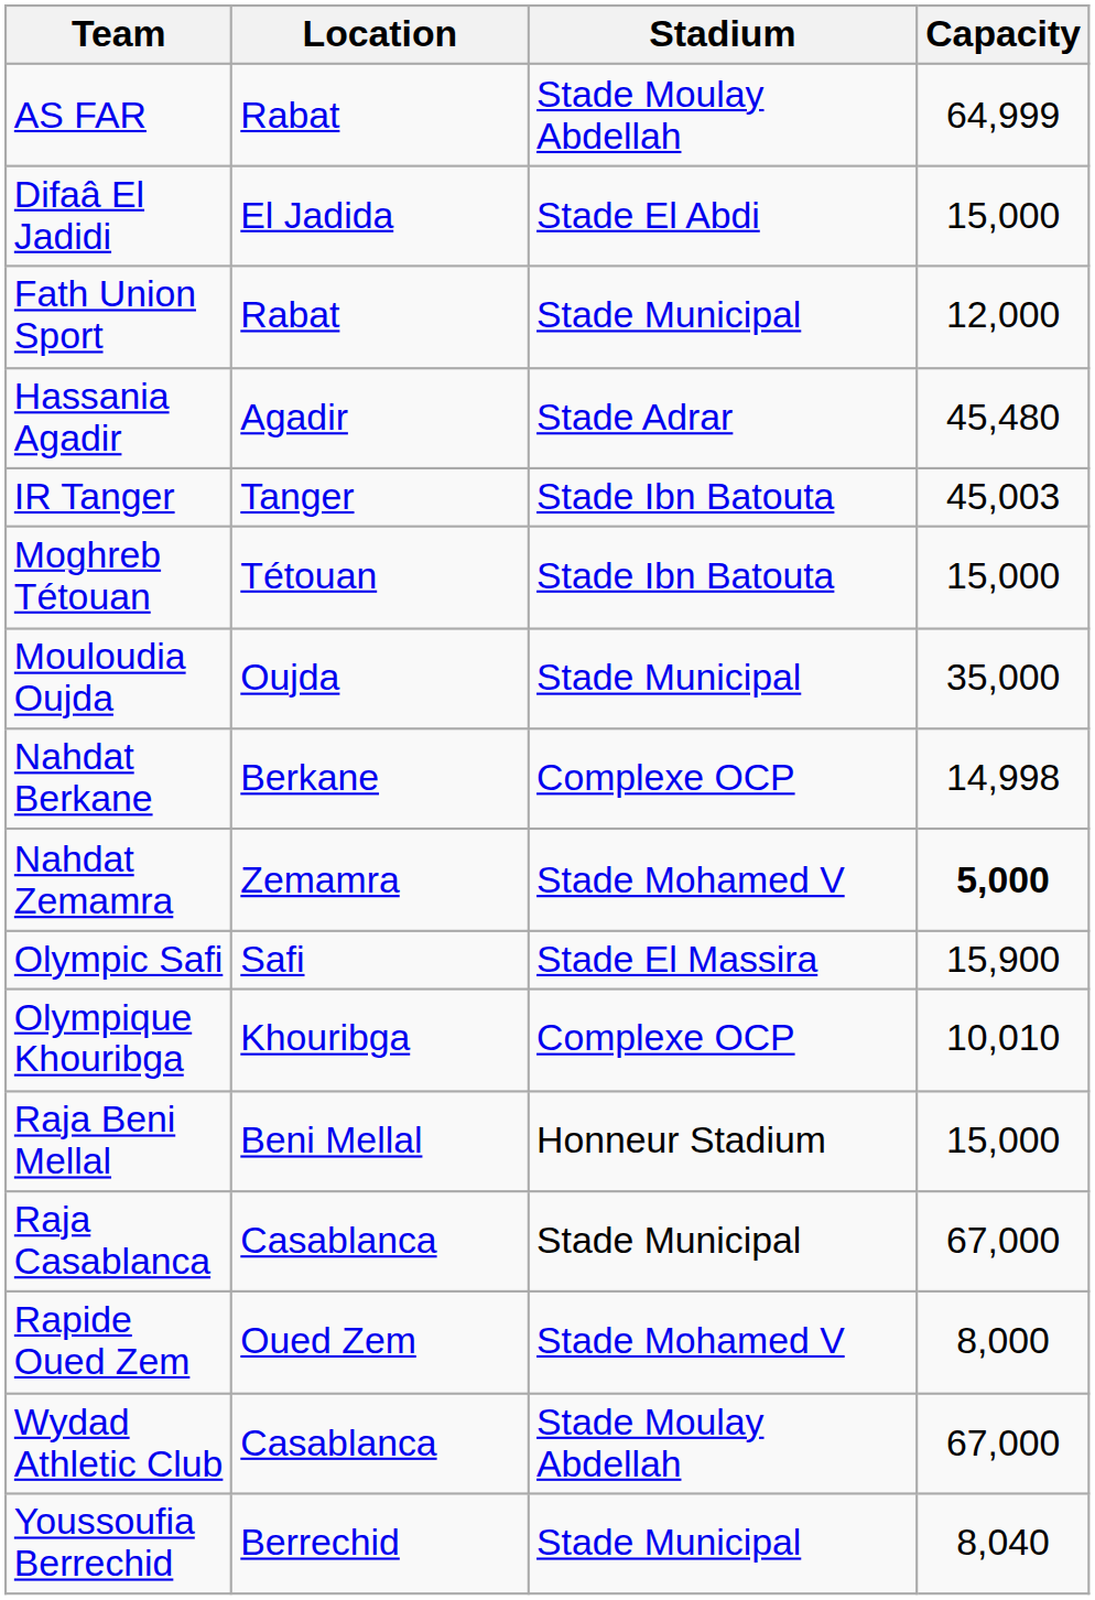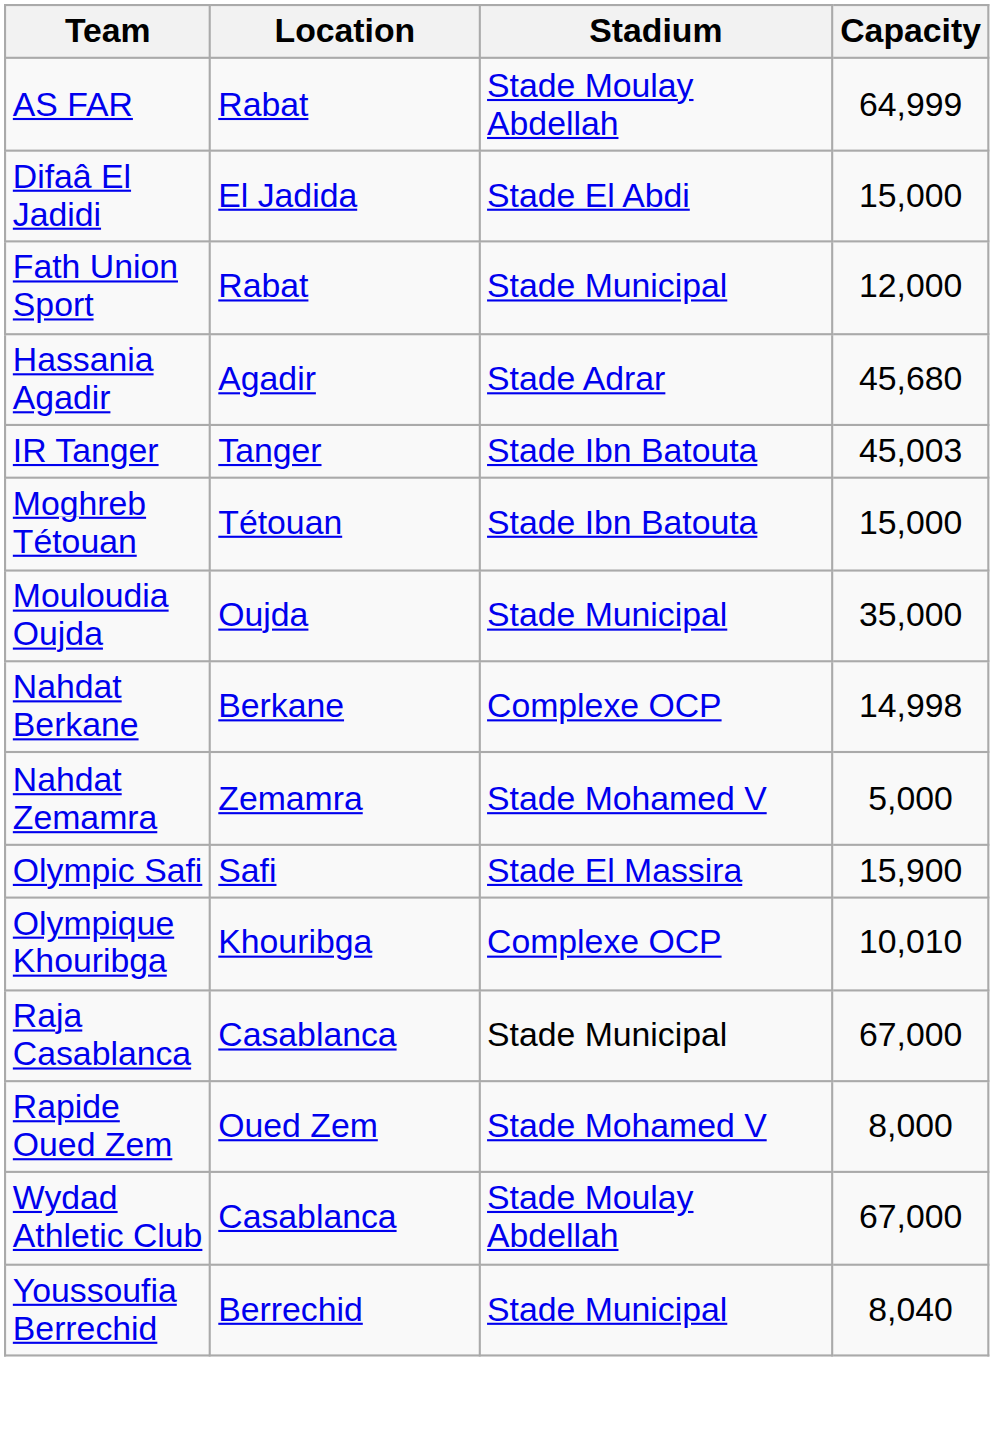Hassania Agadir | Capacity: 45,480 -> 45,680
Nahdat Zemamra | Capacity: bold -> normal
- row: Raja Beni Mellal | Beni Mellal | Honneur Stadium | 15,000
